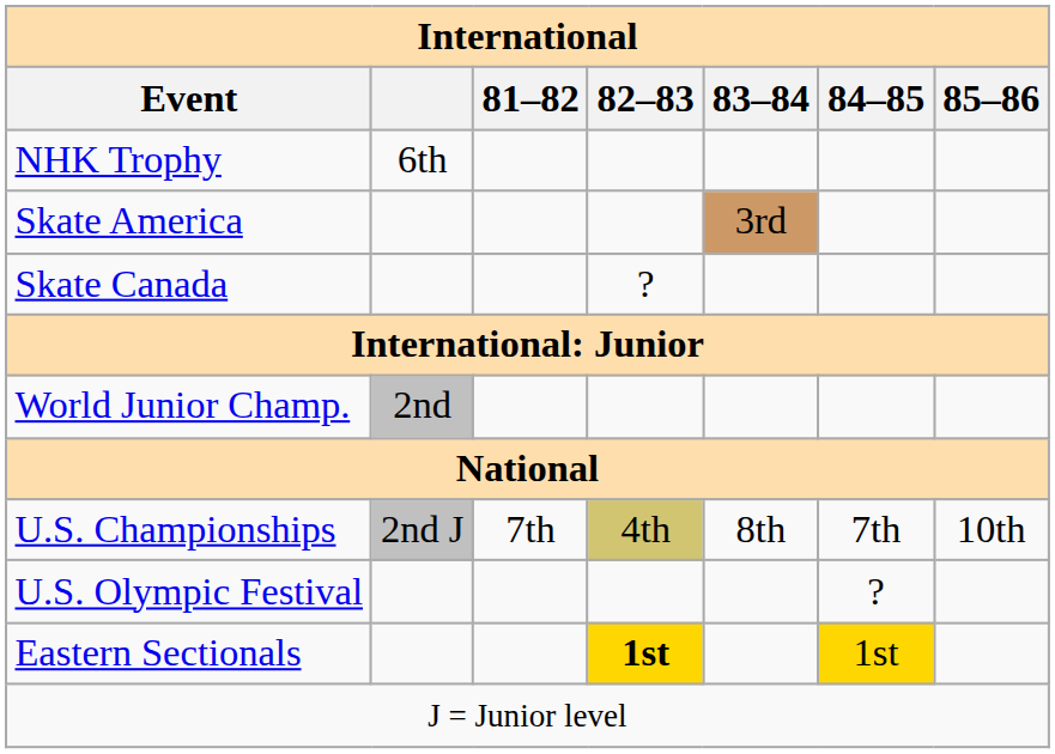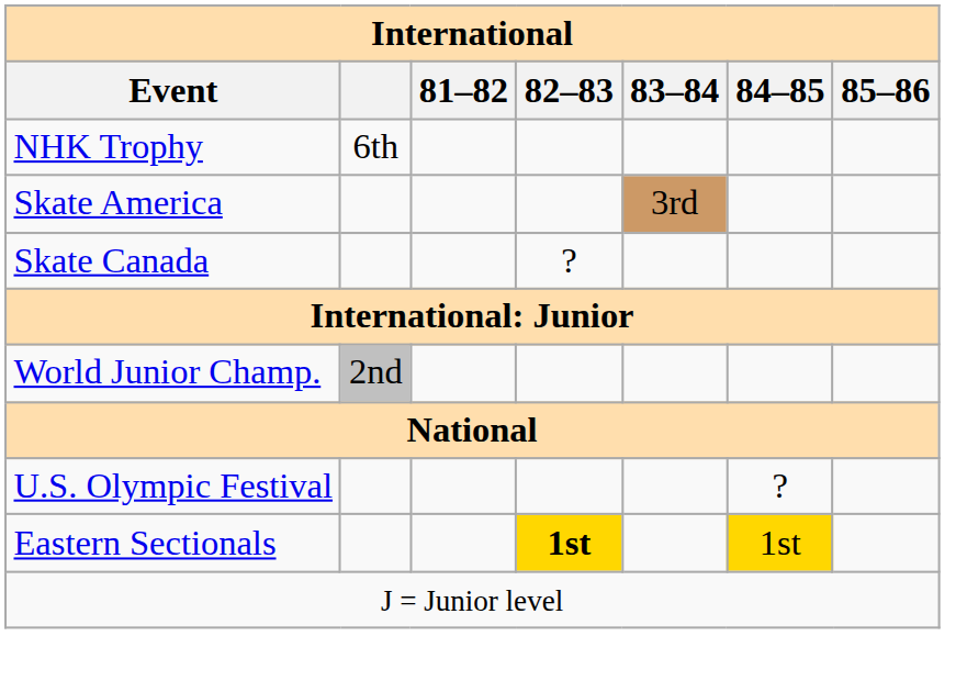- row: U.S. Championships | 2nd J | 7th | 4th | 8th | 7th | 10th
